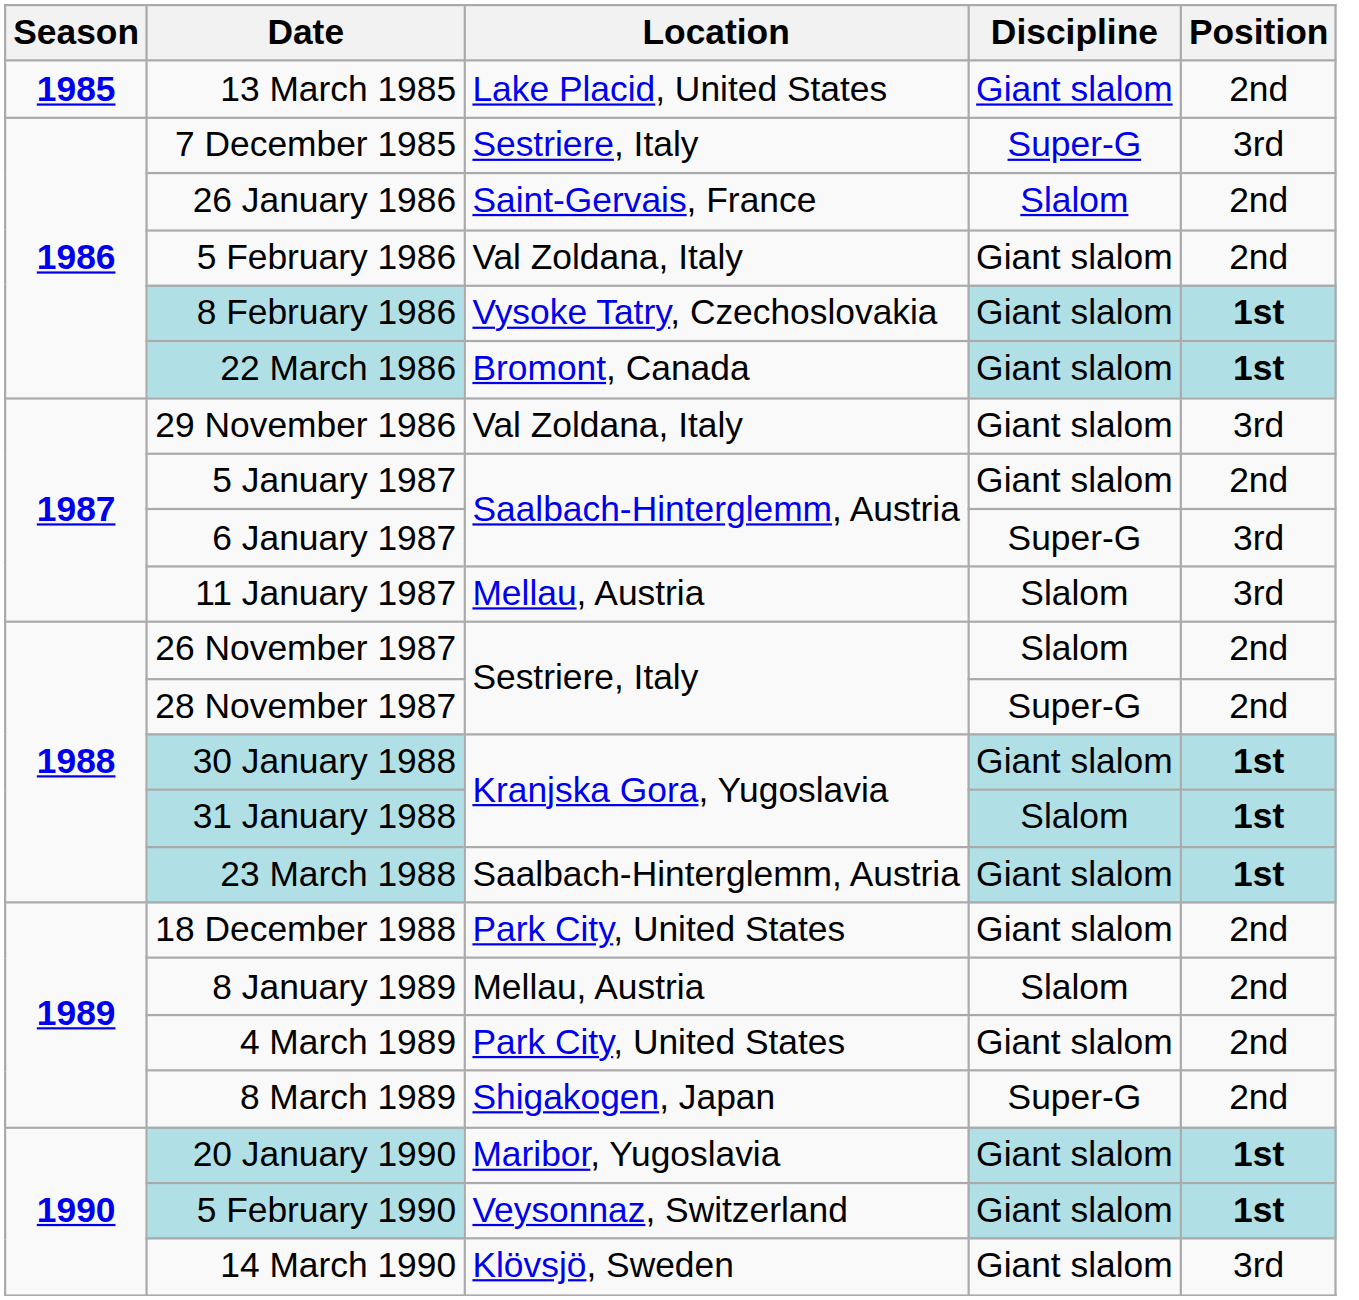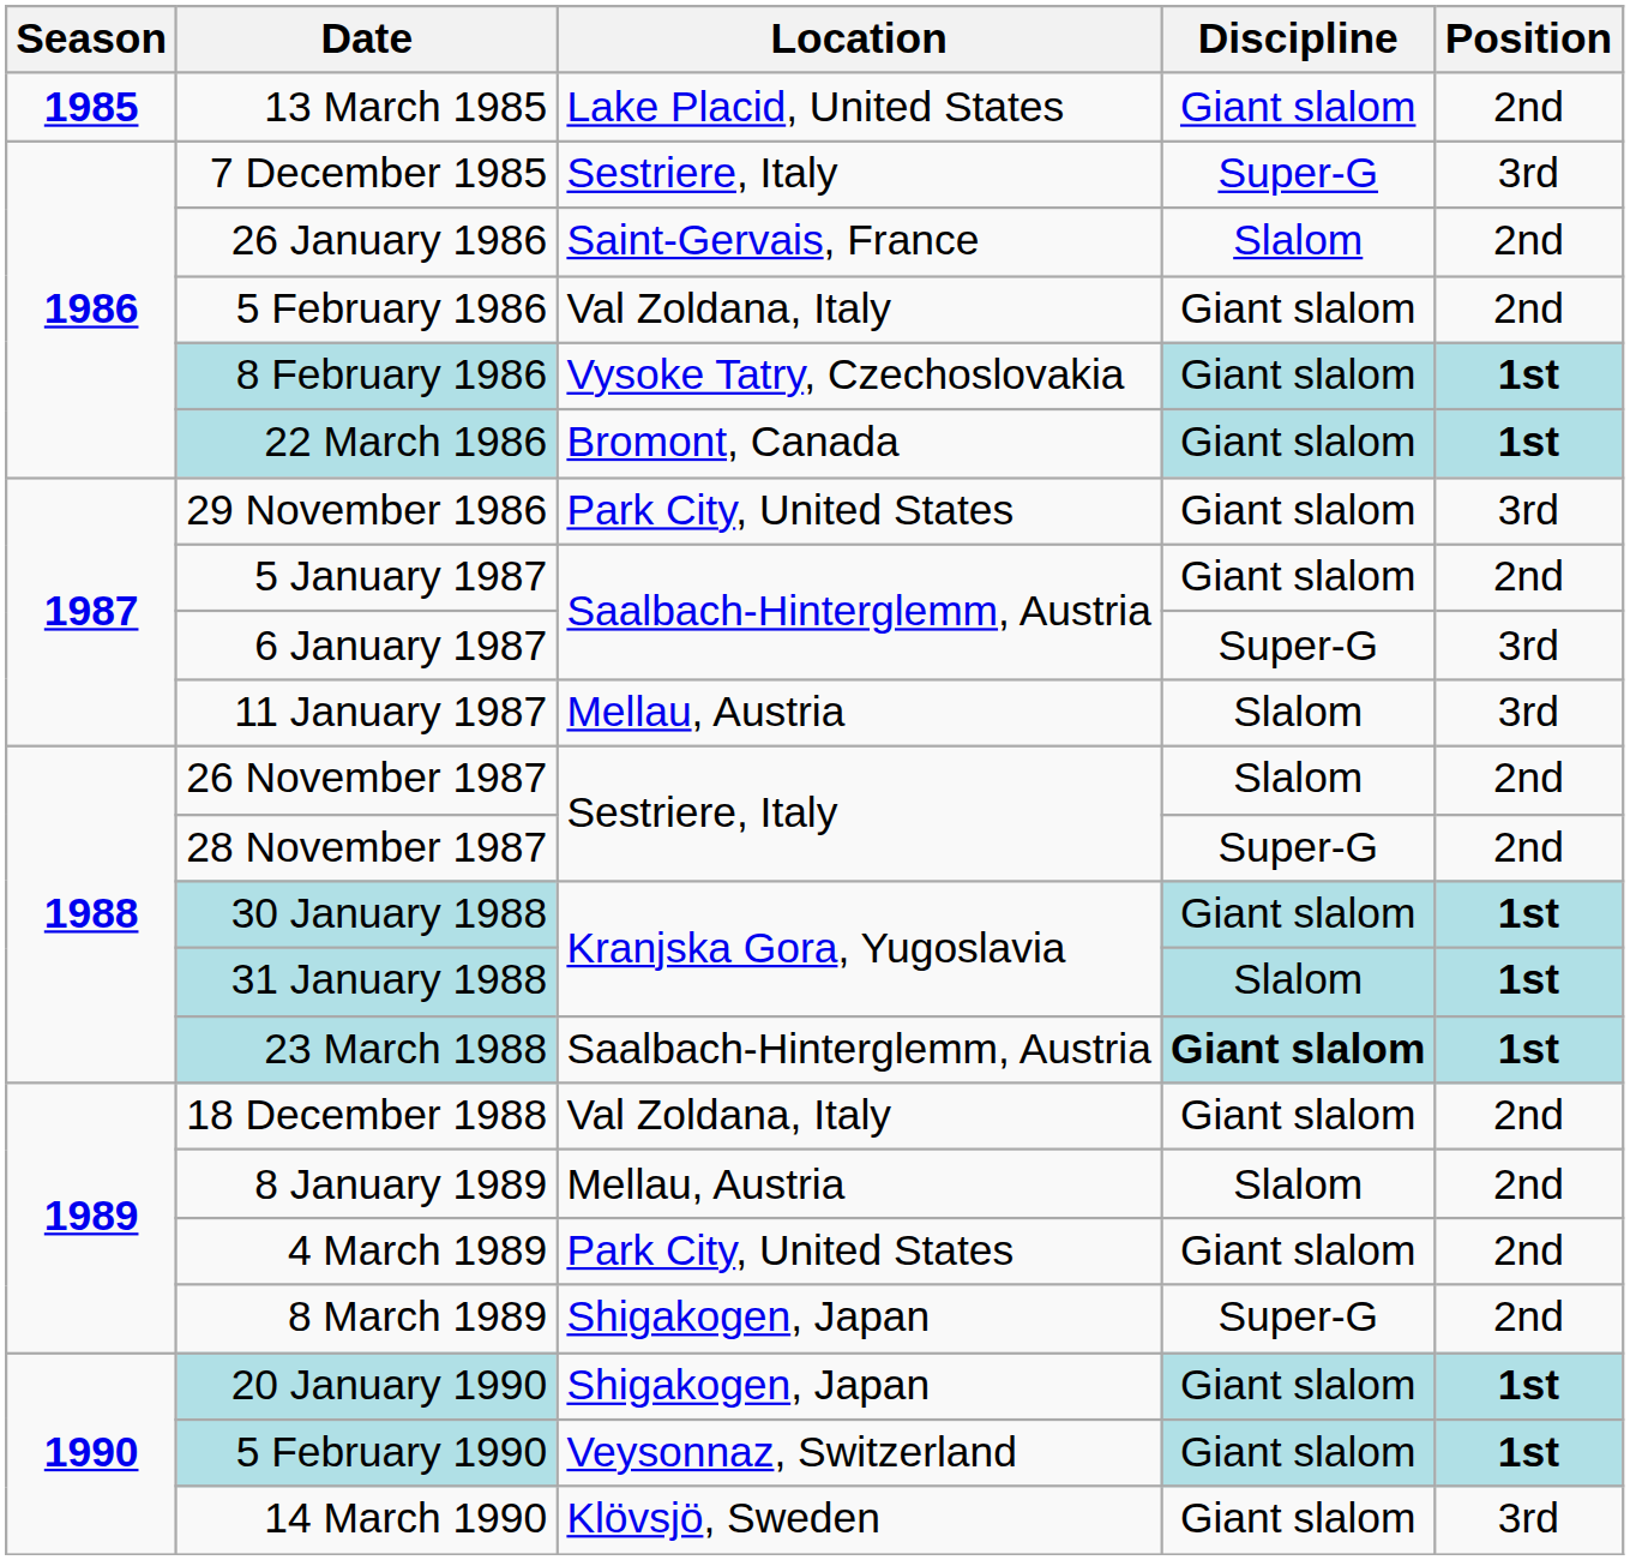29 November 1986 | Location: Val Zoldana, Italy -> Park City, United States
23 March 1988 | Discipline: normal -> bold
18 December 1988 | Location: Park City, United States -> Val Zoldana, Italy
20 January 1990 | Location: Maribor, Yugoslavia -> Shigakogen, Japan
